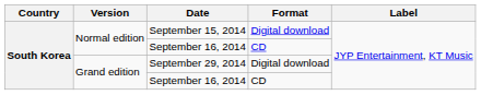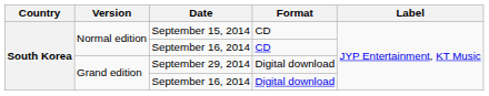September 15, 2014 | Format: Digital download -> CD
Grand edition / September 16, 2014 | Format: CD -> Digital download
